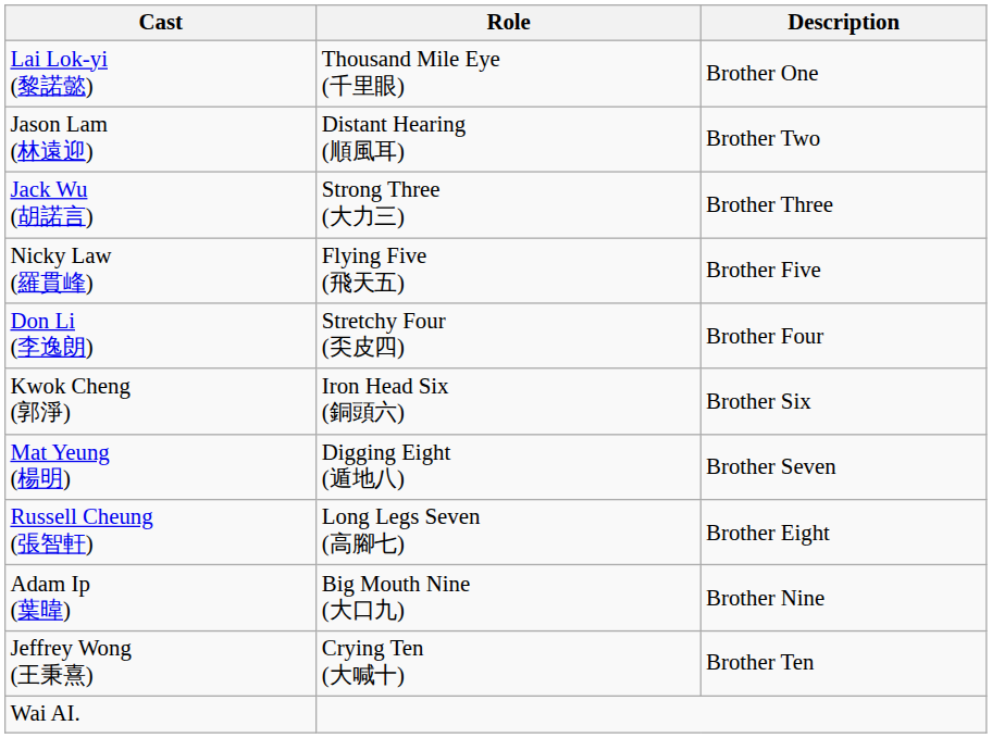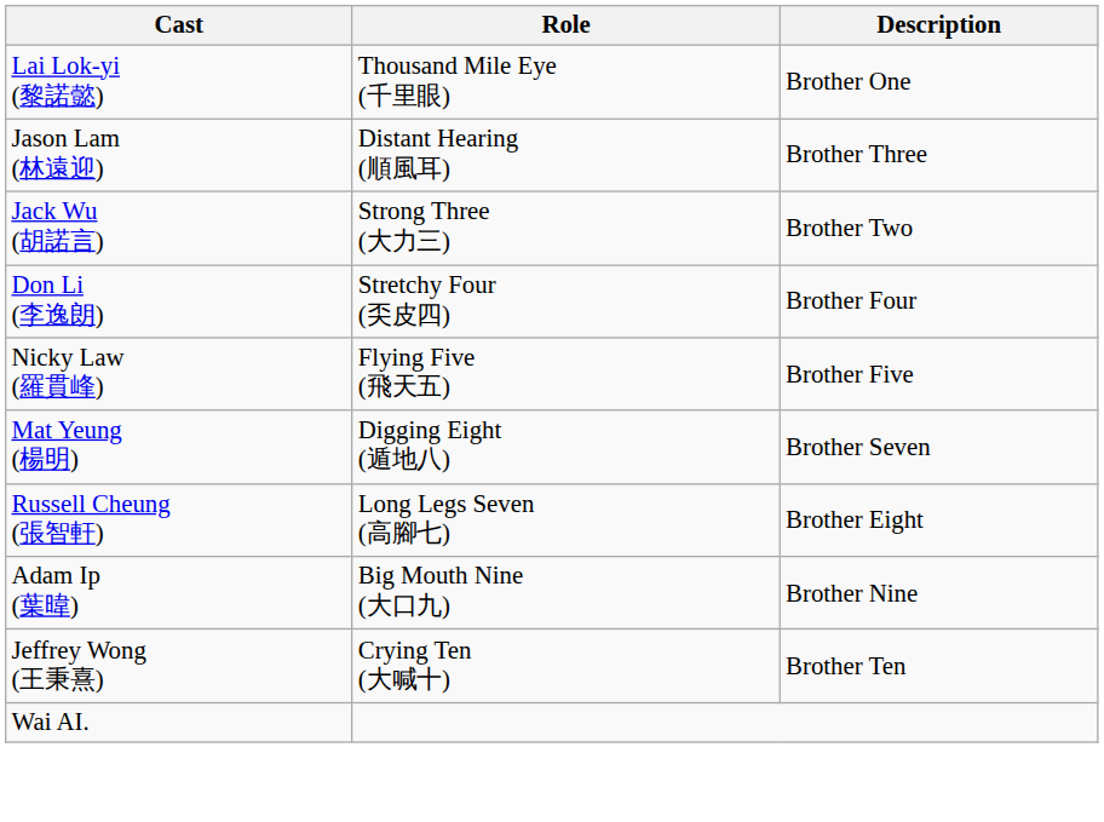Jason Lam (林遠迎) | Description: Brother Two -> Brother Three
Jack Wu (胡諾言) | Description: Brother Three -> Brother Two
rows swapped: Don Li (李逸朗) <-> Nicky Law (羅貫峰)
- row: Kwok Cheng (郭淨) | Iron Head Six (銅頭六) | Brother Six
